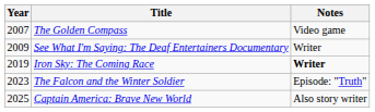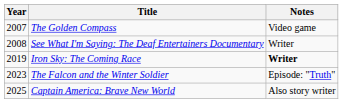See What I'm Saying: The Deaf Entertainers Documentary | Year: 2009 -> 2008
